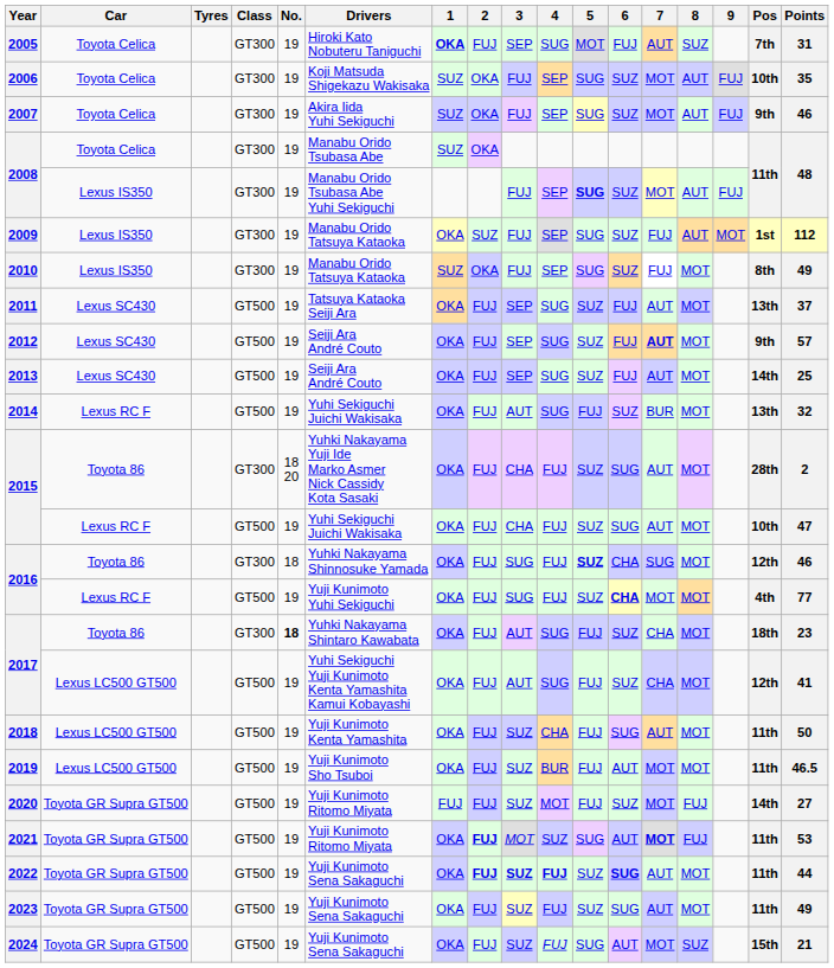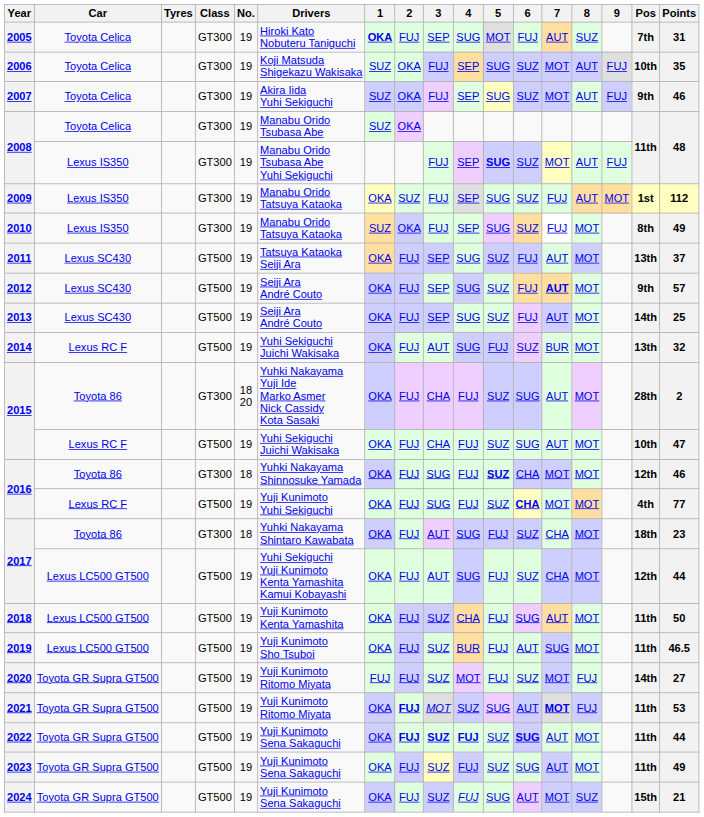2016 / Toyota 86 | 7: SUG -> MOT
2017 / Toyota 86 | No.: bold -> normal
2017 / Lexus LC500 GT500 | Points: 41 -> 44
2019 | 7: MOT -> SUG
